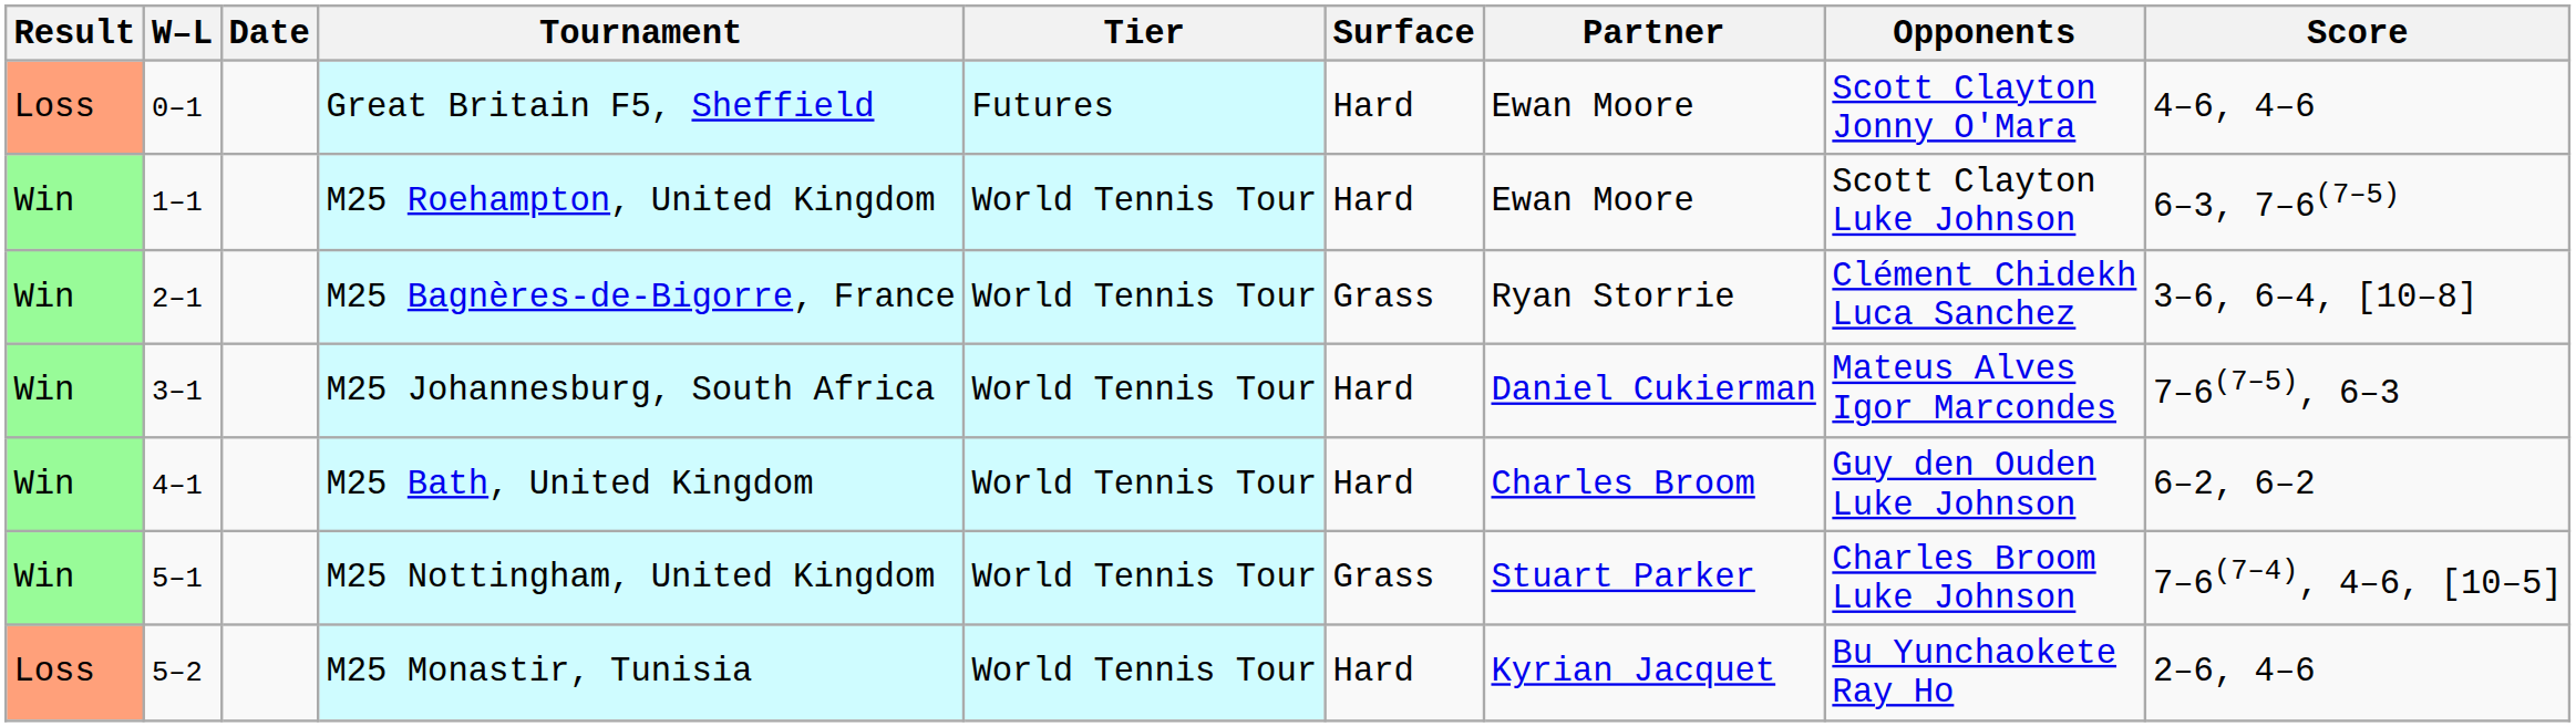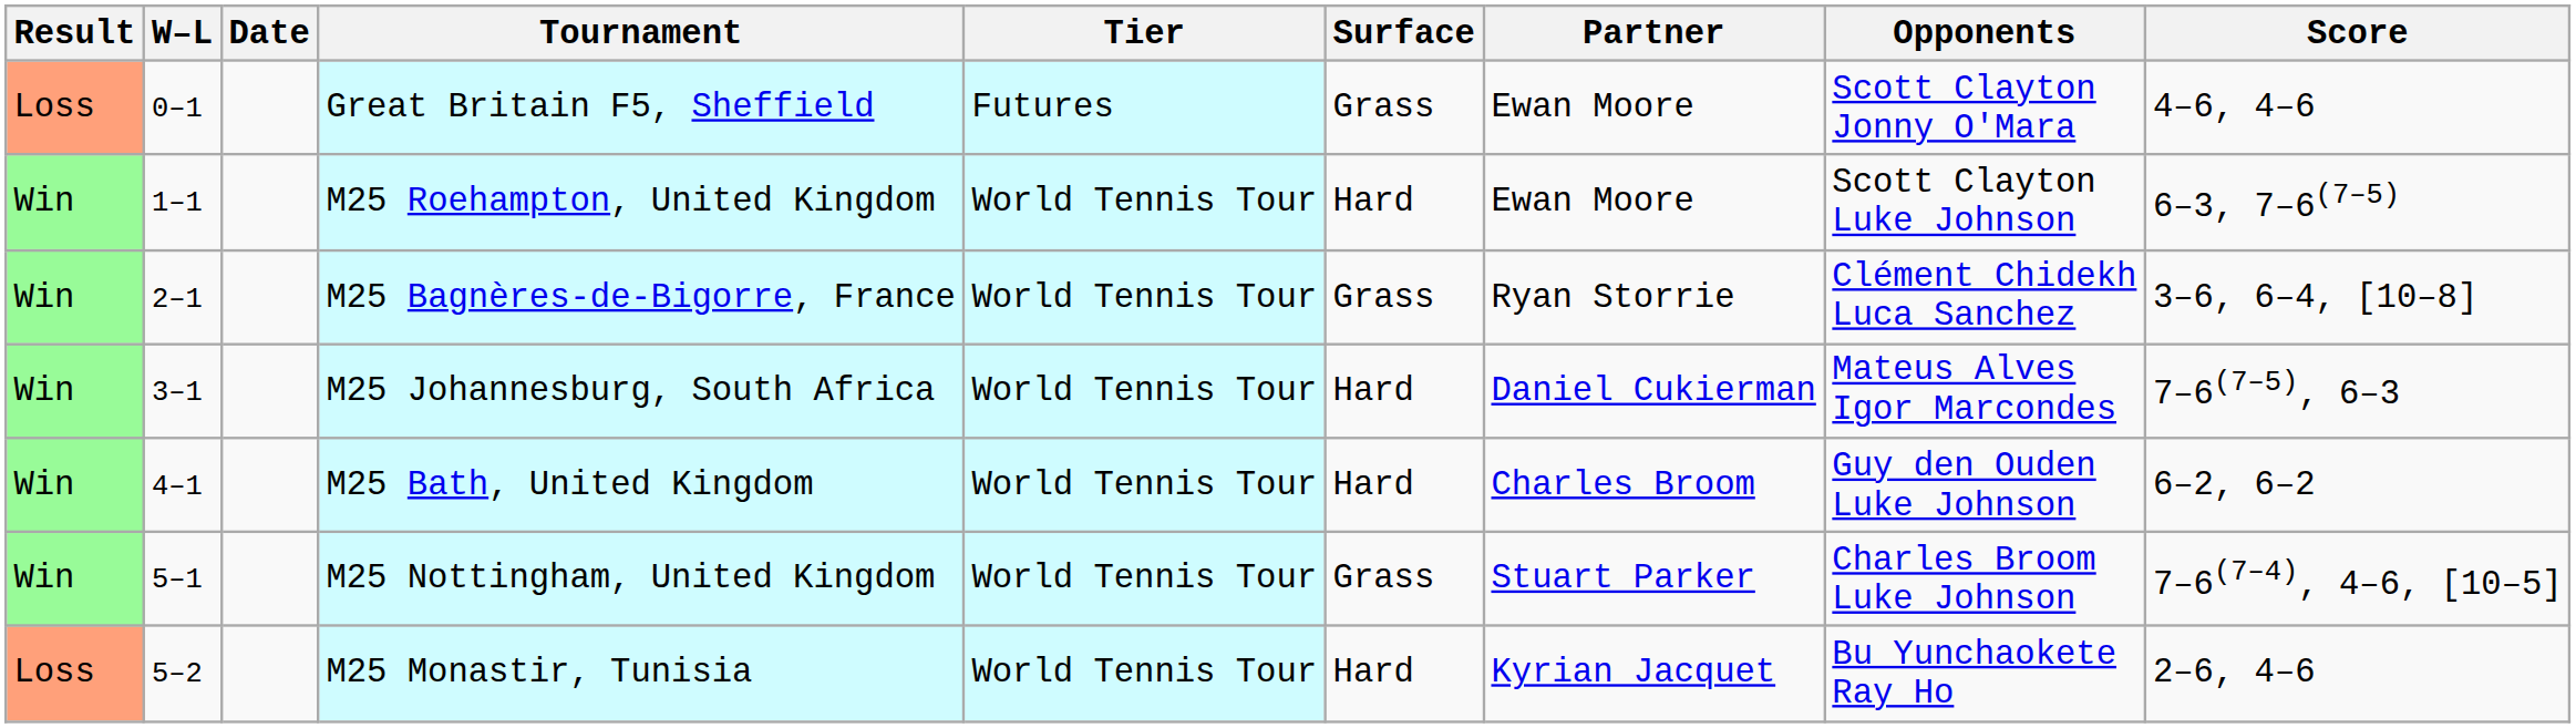Great Britain F5, Sheffield | Surface: Hard -> Grass
